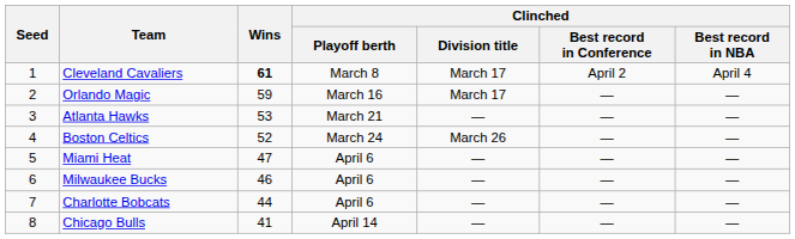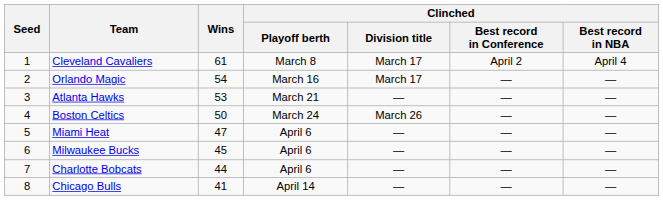Cleveland Cavaliers | Wins: bold -> normal
Orlando Magic | Wins: 59 -> 54
Boston Celtics | Wins: 52 -> 50
Milwaukee Bucks | Wins: 46 -> 45
